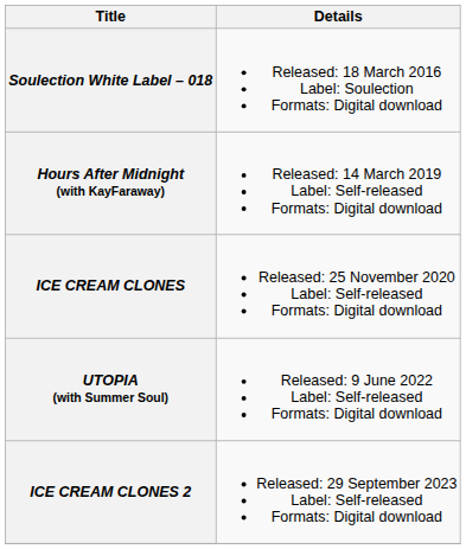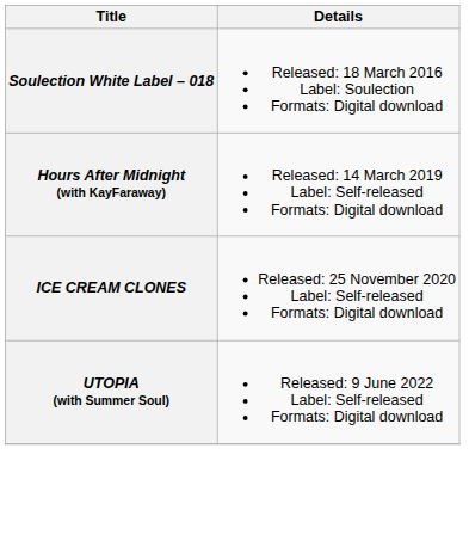- row: ICE CREAM CLONES 2 | Released: 29 September 2023 Label: Self-released Formats: Digital download
